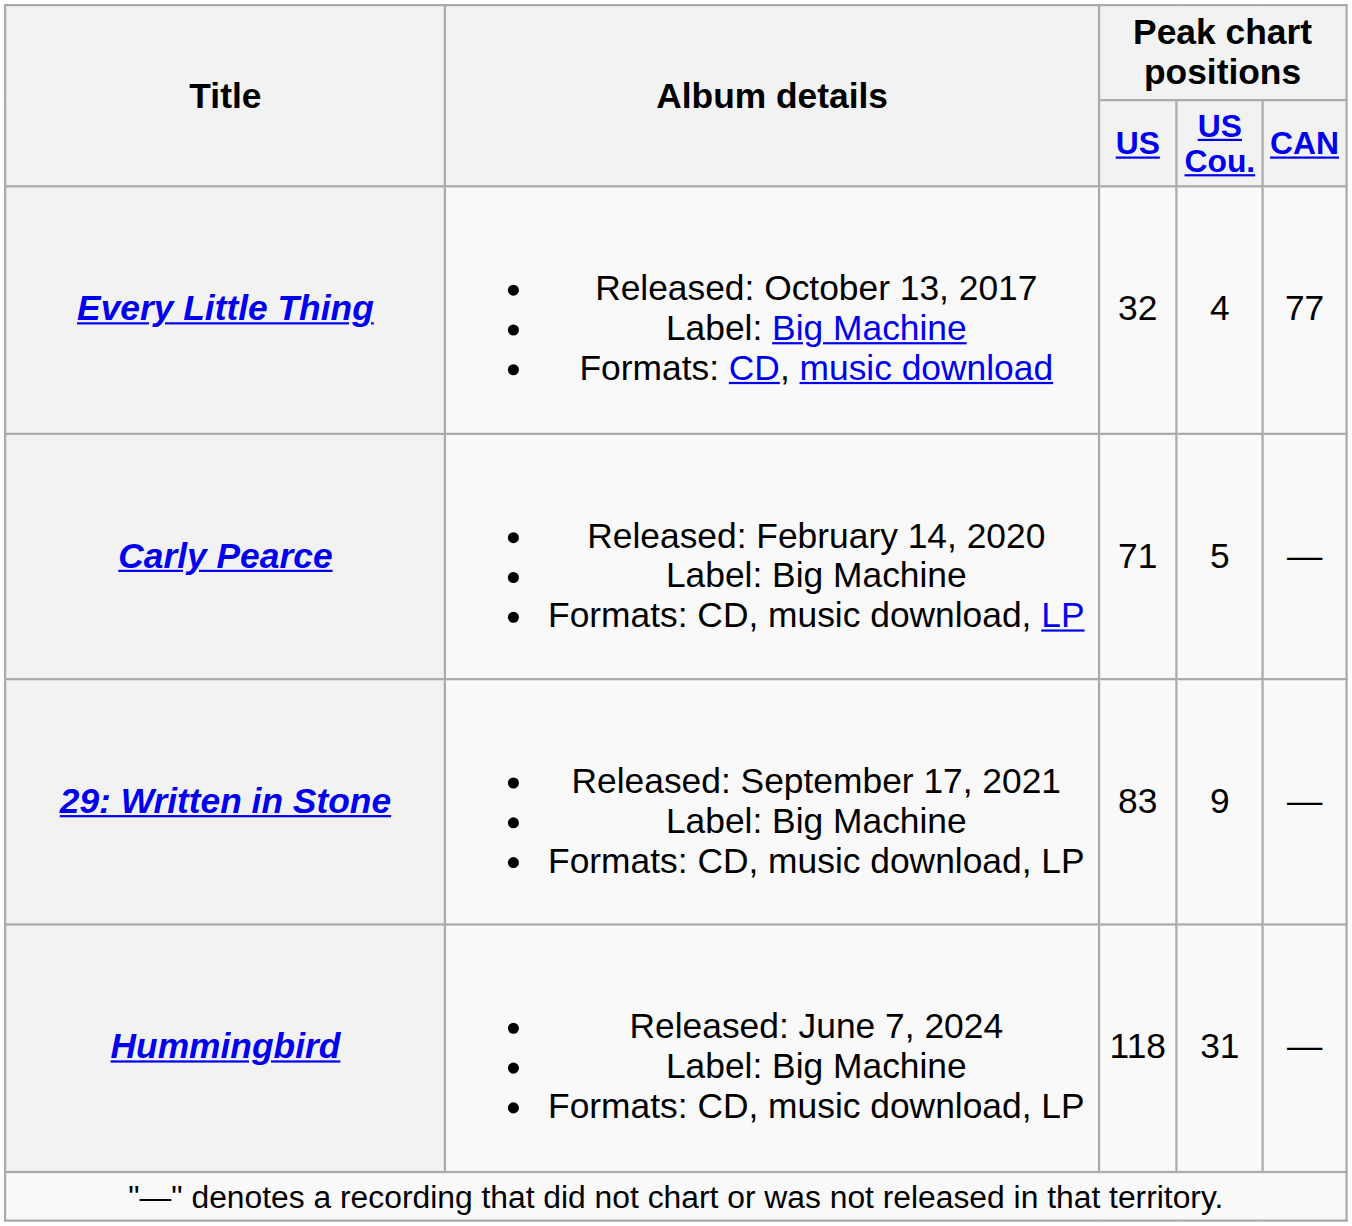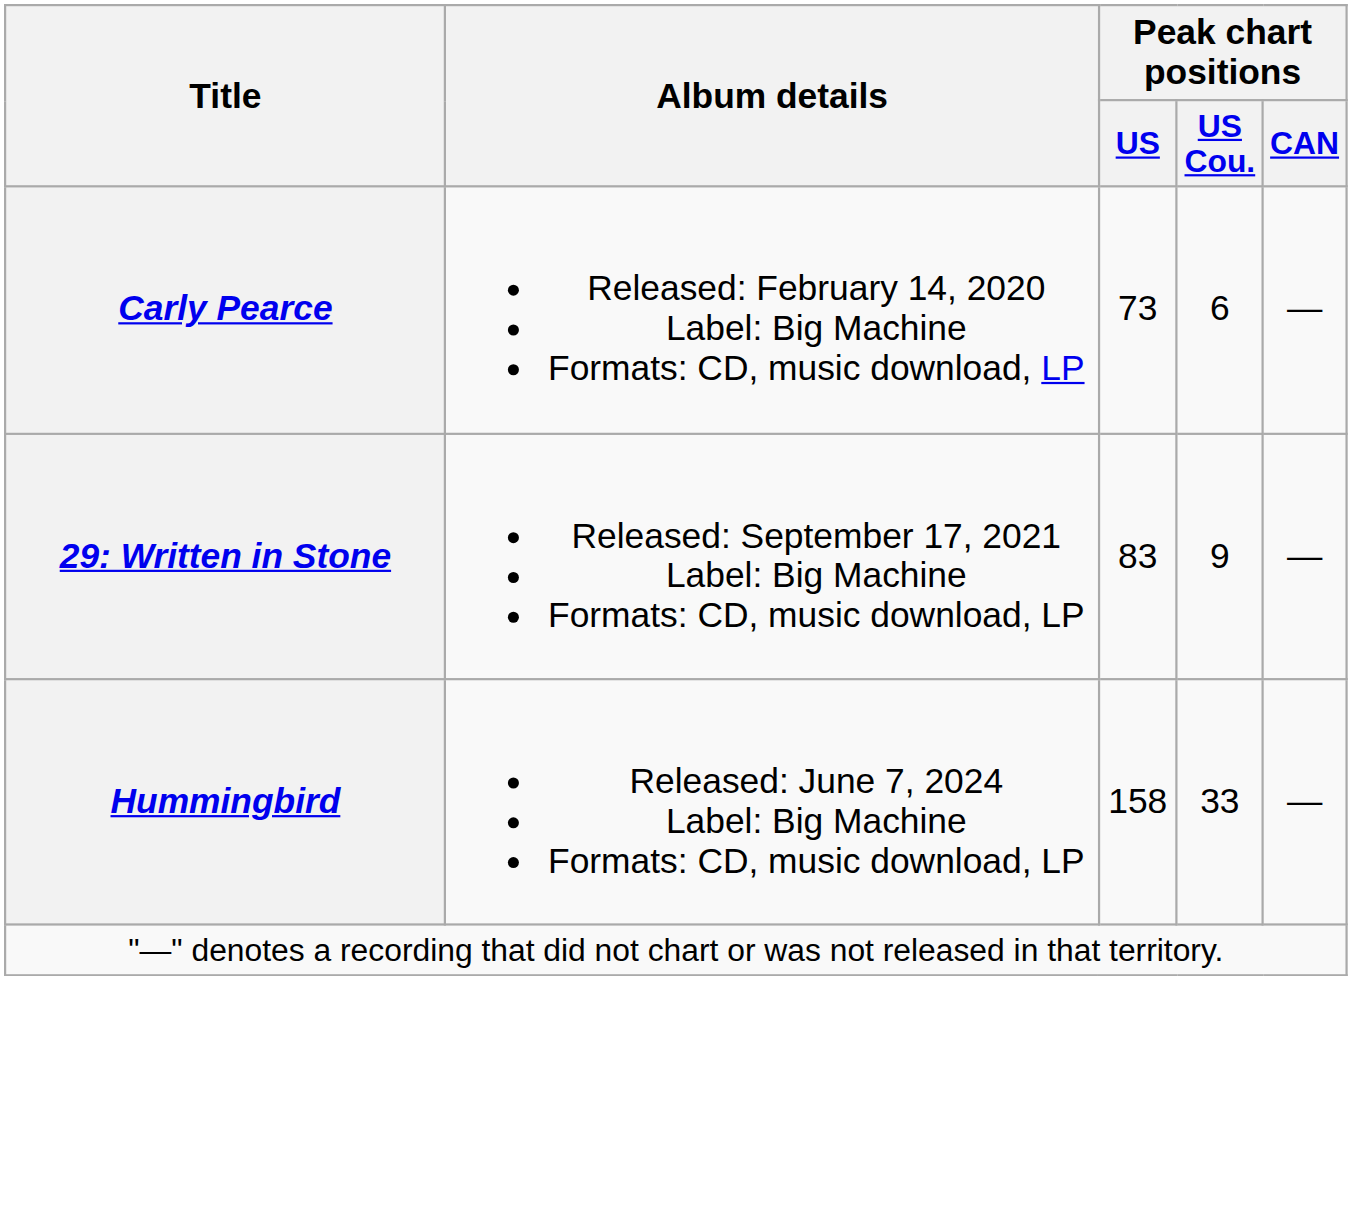- row: Every Little Thing | Released: October 13, 2017 Label: Big Machine Formats: CD, music download | 32 | 4 | 77
Carly Pearce | Peak chart positions / US: 71 -> 73
Carly Pearce | Peak chart positions / US Cou.: 5 -> 6
Hummingbird | Peak chart positions / US: 118 -> 158
Hummingbird | Peak chart positions / US Cou.: 31 -> 33
